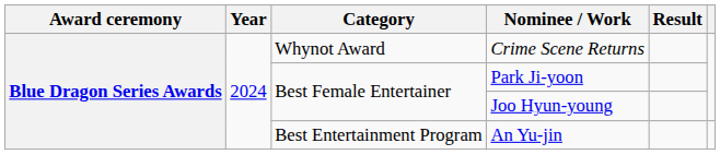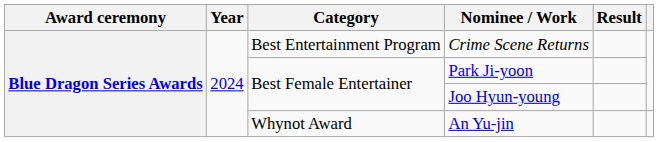Crime Scene Returns | Category: Whynot Award -> Best Entertainment Program
An Yu-jin | Category: Best Entertainment Program -> Whynot Award
